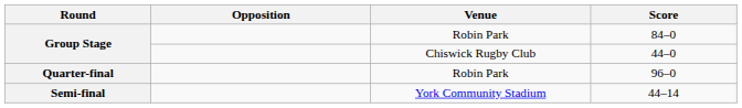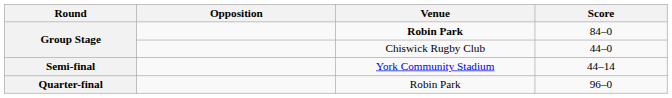84–0 | Venue: normal -> bold
rows swapped: 96–0 <-> 44–14
